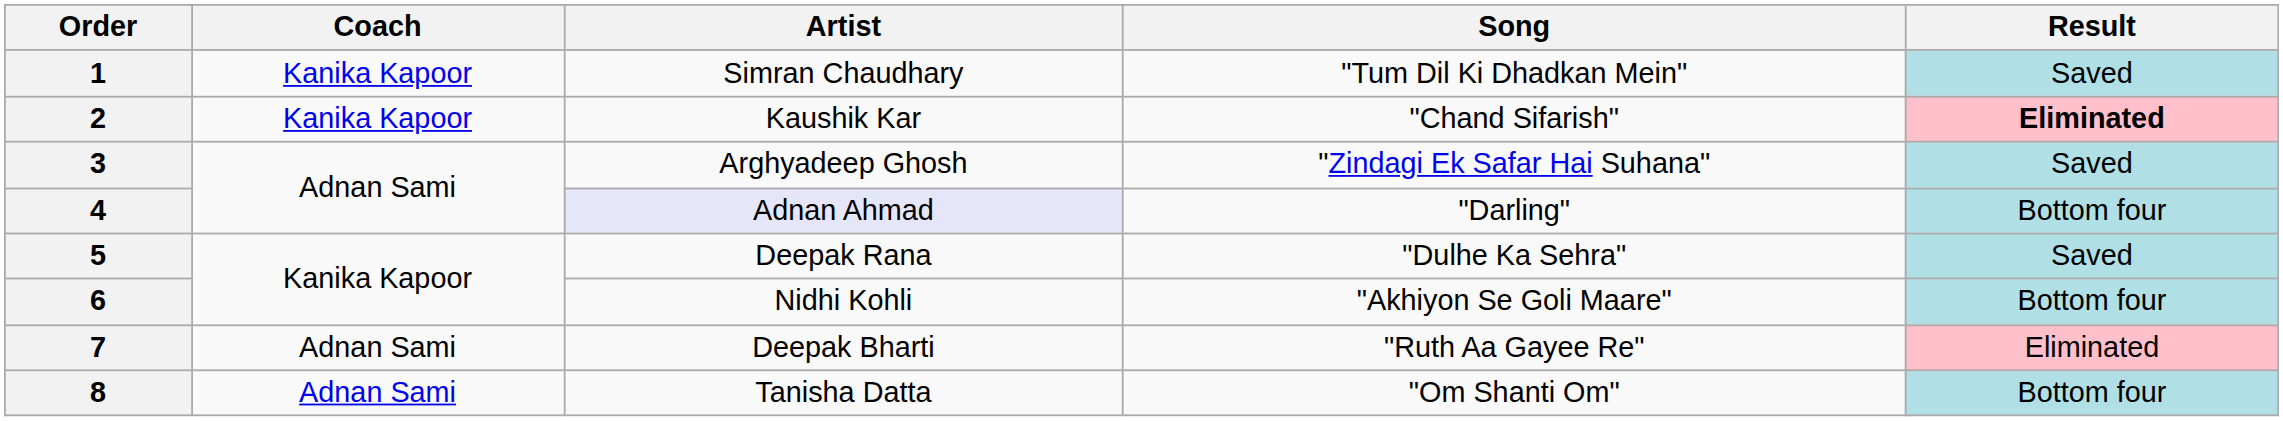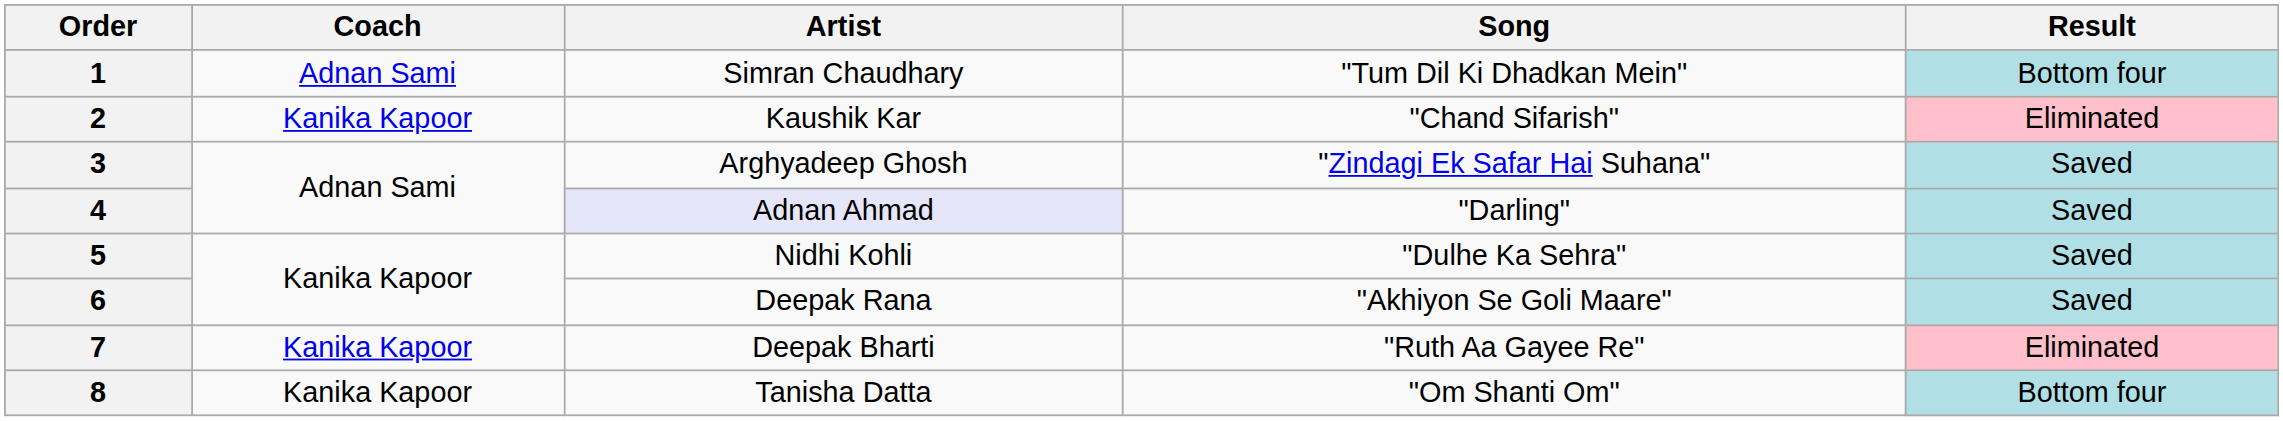1 | Coach: Kanika Kapoor -> Adnan Sami
1 | Result: Saved -> Bottom four
2 | Result: bold -> normal
4 | Result: Bottom four -> Saved
5 | Artist: Deepak Rana -> Nidhi Kohli
6 | Artist: Nidhi Kohli -> Deepak Rana
6 | Result: Bottom four -> Saved
7 | Coach: Adnan Sami -> Kanika Kapoor
8 | Coach: Adnan Sami -> Kanika Kapoor
